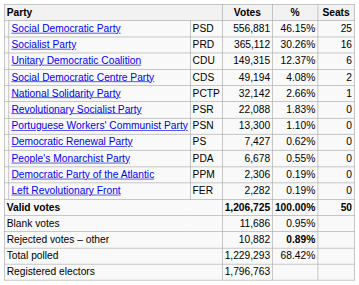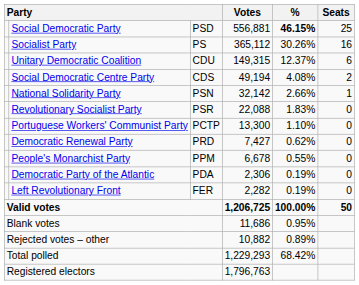Social Democratic Party | %: normal -> bold
Socialist Party | column 3: PRD -> PS
National Solidarity Party | column 3: PCTP -> PSN
Portuguese Workers' Communist Party | column 3: PSN -> PCTP
Democratic Renewal Party | column 3: PS -> PRD
People's Monarchist Party | column 3: PDA -> PPM
Democratic Party of the Atlantic | column 3: PPM -> PDA
Rejected votes – other | %: bold -> normal
